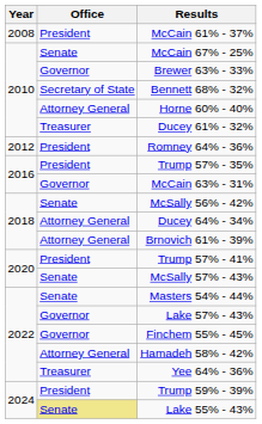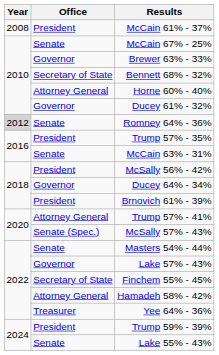Ducey 61% - 32% | Office: Treasurer -> Governor
Romney 64% - 36% | Year: no background -> lightgrey background
Romney 64% - 36% | Office: President -> Senate
McCain 63% - 31% | Office: Governor -> Senate
McSally 56% - 42% | Office: Senate -> President
Ducey 64% - 34% | Office: Attorney General -> Governor
Brnovich 61% - 39% | Office: Attorney General -> President
Trump 57% - 41% | Office: President -> Attorney General
McSally 57% - 43% | Office: Senate -> Senate (Spec.)
Finchem 55% - 45% | Office: Governor -> Secretary of State
Lake 55% - 43% | Office: khaki background -> no background
